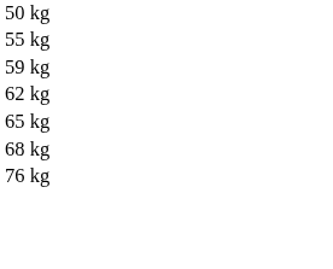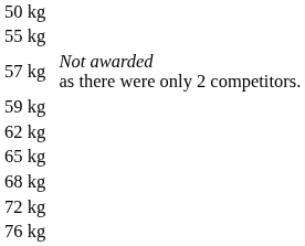+ row: 57 kg | Not awarded as there were only 2 competitors.
+ row: 72 kg
